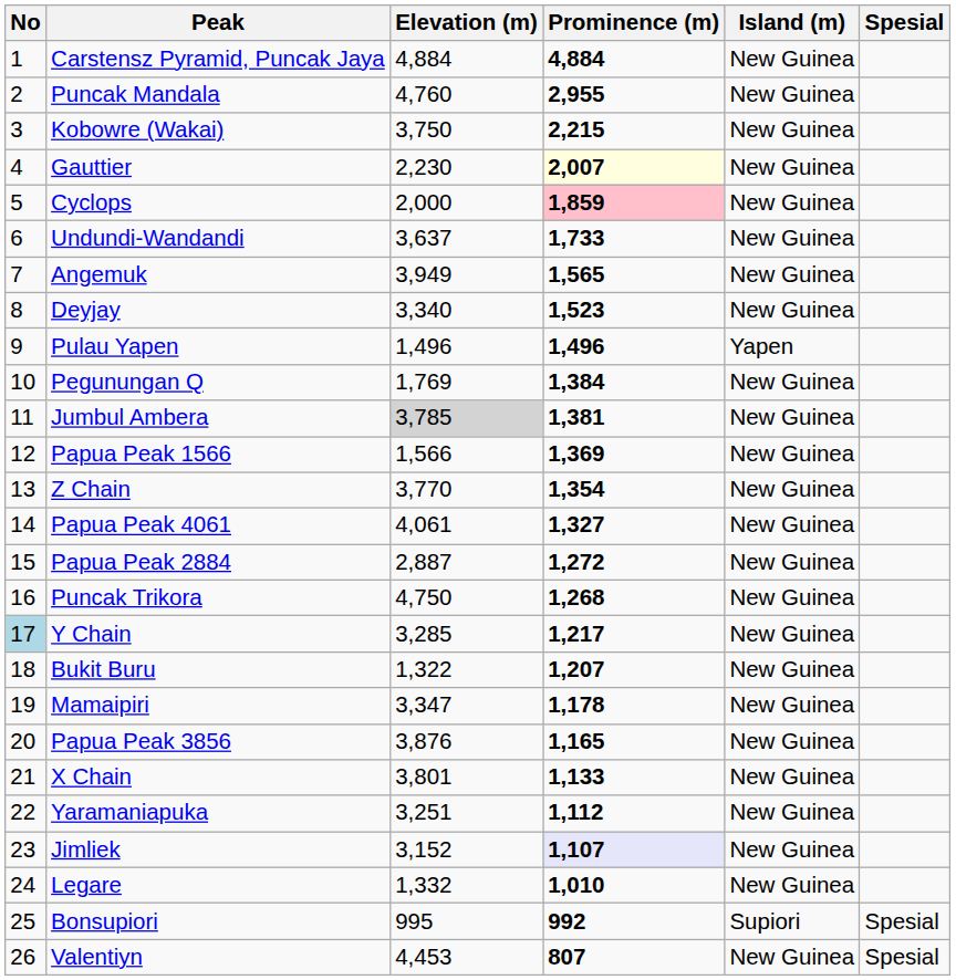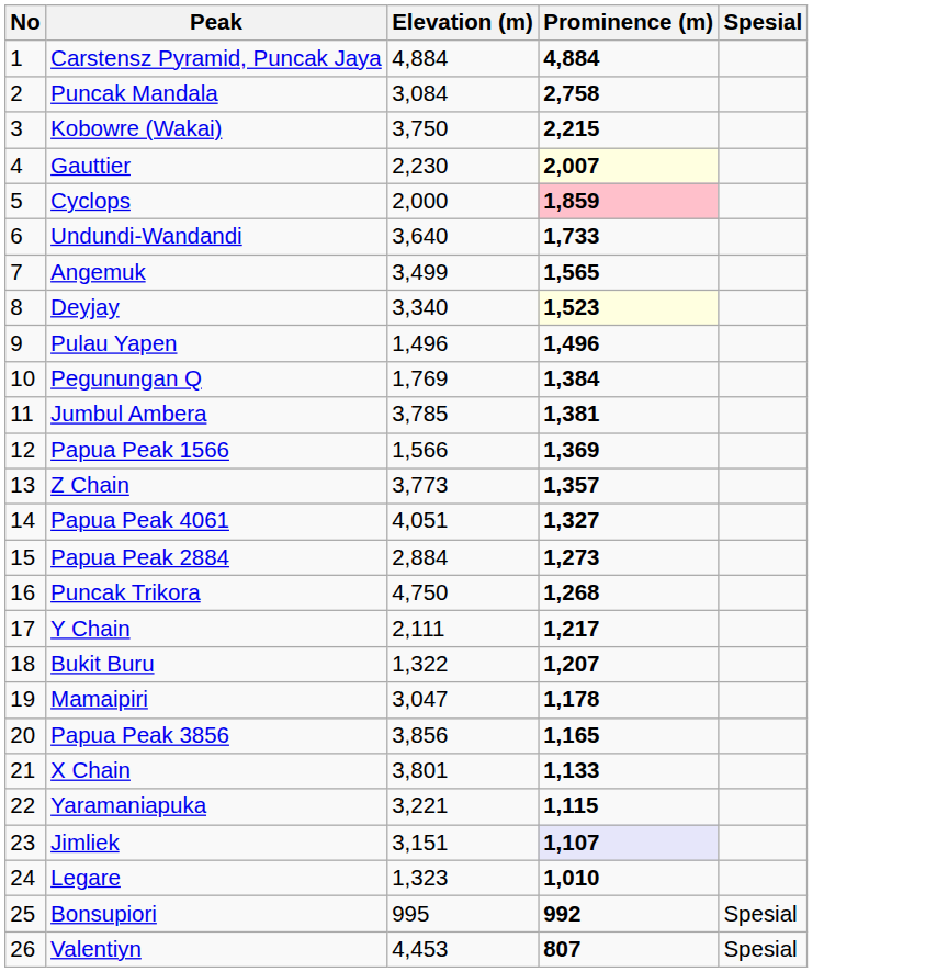- column: Island (m) | New Guinea | New Guinea | New Guinea | New Guinea | New Guinea | New Guinea | New Guinea | New Guinea | Yapen | New Guinea | New Guinea | New Guinea | New Guinea | New Guinea | New Guinea | New Guinea | New Guinea | New Guinea | New Guinea | New Guinea | New Guinea | New Guinea | New Guinea | New Guinea | Supiori | New Guinea
Puncak Mandala | Elevation (m): 4,760 -> 3,084
Puncak Mandala | Prominence (m): 2,955 -> 2,758
Undundi-Wandandi | Elevation (m): 3,637 -> 3,640
Angemuk | Elevation (m): 3,949 -> 3,499
Deyjay | Prominence (m): no background -> lightyellow background
Jumbul Ambera | Elevation (m): lightgrey background -> no background
Z Chain | Elevation (m): 3,770 -> 3,773
Z Chain | Prominence (m): 1,354 -> 1,357
Papua Peak 4061 | Elevation (m): 4,061 -> 4,051
Papua Peak 2884 | Elevation (m): 2,887 -> 2,884
Papua Peak 2884 | Prominence (m): 1,272 -> 1,273
Y Chain | No: lightblue background -> no background
Y Chain | Elevation (m): 3,285 -> 2,111
Mamaipiri | Elevation (m): 3,347 -> 3,047
Papua Peak 3856 | Elevation (m): 3,876 -> 3,856
Yaramaniapuka | Elevation (m): 3,251 -> 3,221
Yaramaniapuka | Prominence (m): 1,112 -> 1,115
Jimliek | Elevation (m): 3,152 -> 3,151
Legare | Elevation (m): 1,332 -> 1,323
